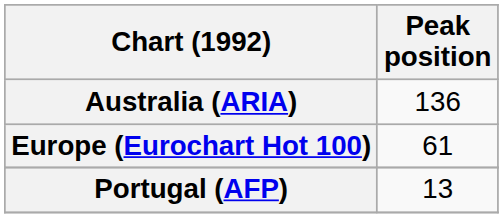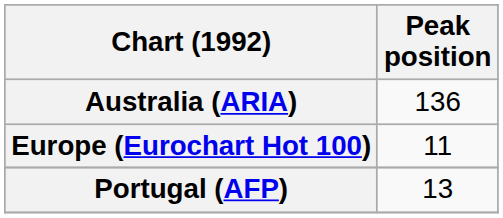Europe (Eurochart Hot 100) | Peak position: 61 -> 11
